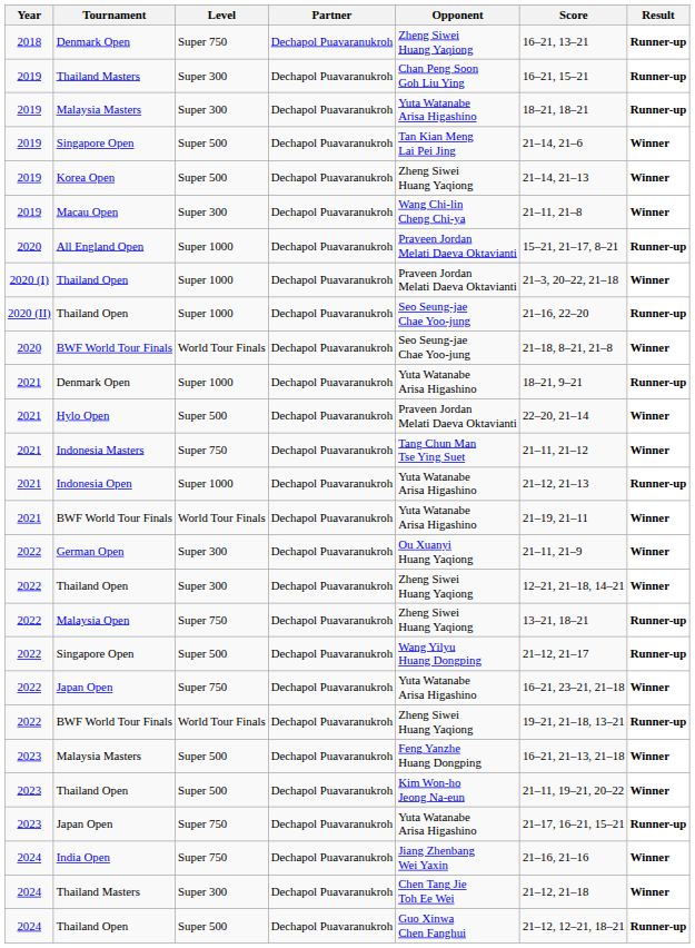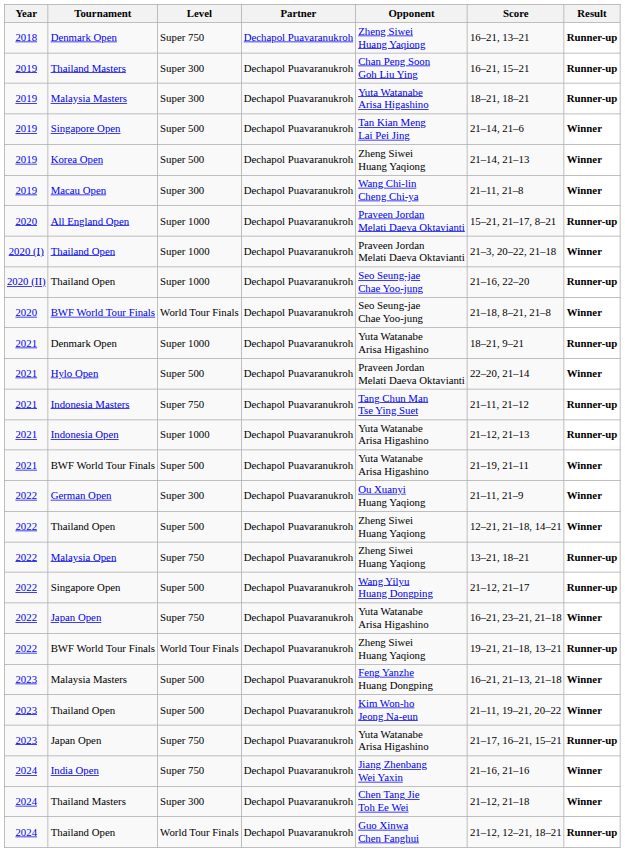Indonesia Masters | Result: Winner -> Runner-up
2021 / BWF World Tour Finals | Level: World Tour Finals -> Super 500
2022 / Thailand Open | Level: Super 300 -> Super 500
2024 / Thailand Open | Level: Super 500 -> World Tour Finals
